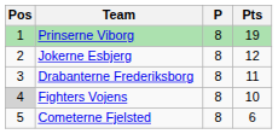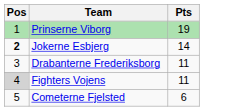- column: P | 8 | 8 | 8 | 8 | 8
Jokerne Esbjerg | Pos: normal -> bold
Jokerne Esbjerg | Pts: 12 -> 14
Fighters Vojens | Pts: 10 -> 11
